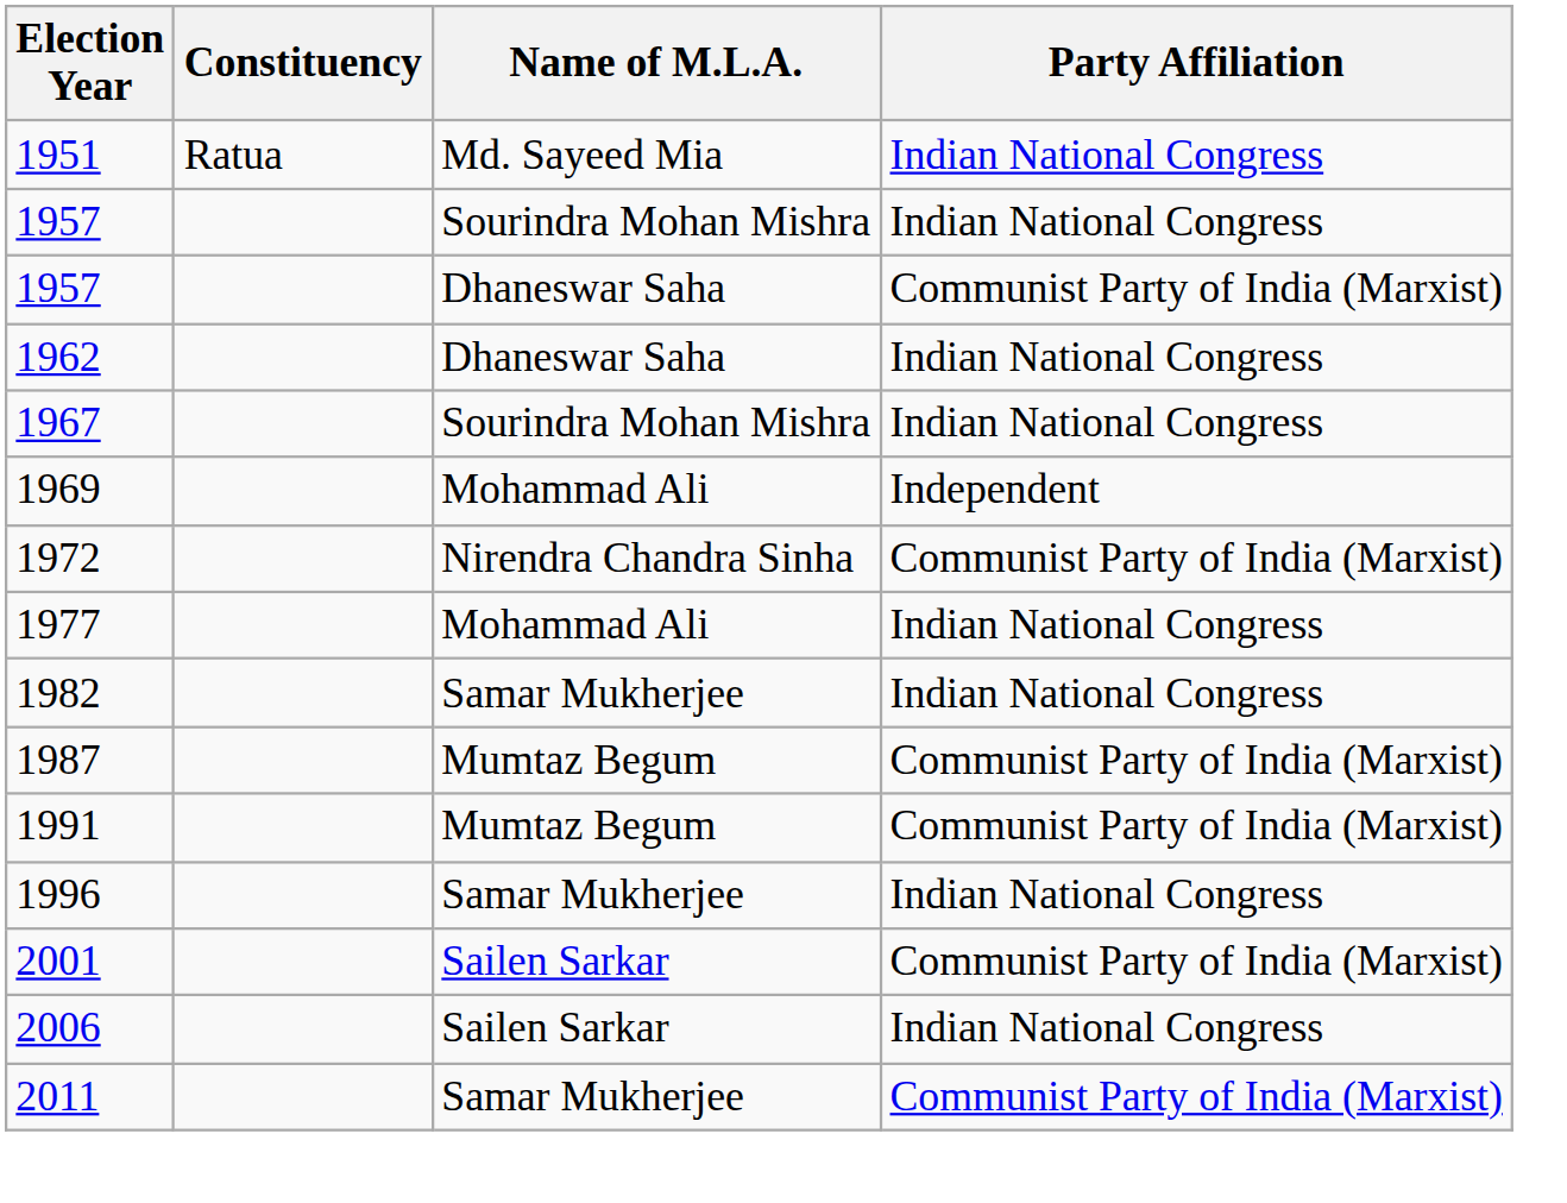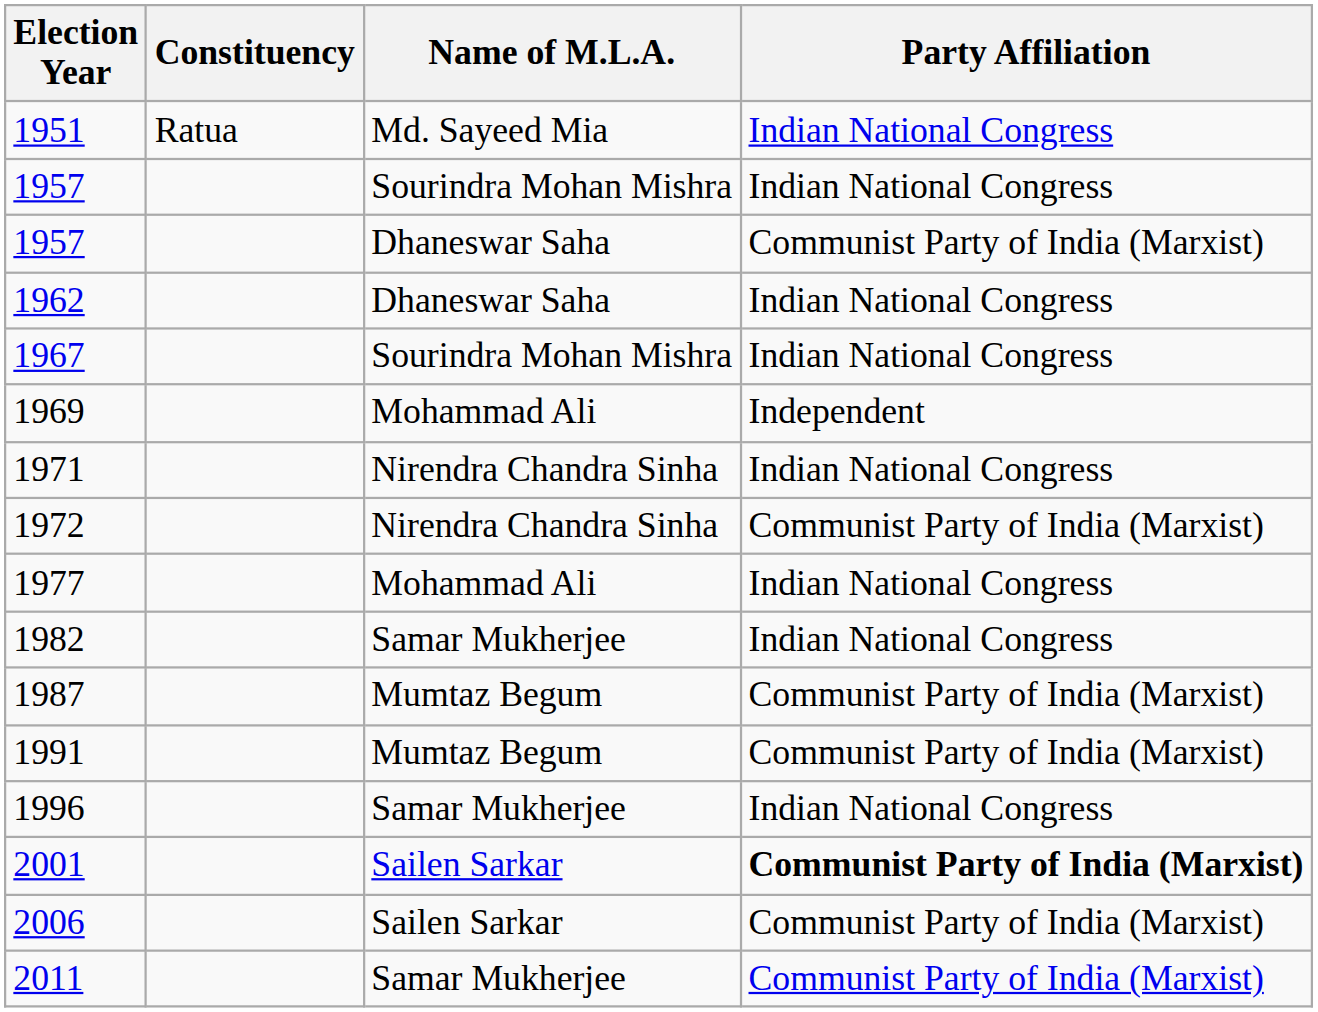+ row: 1971 | Nirendra Chandra Sinha | Indian National Congress
2001 | Party Affiliation: normal -> bold
2006 | Party Affiliation: Indian National Congress -> Communist Party of India (Marxist)
